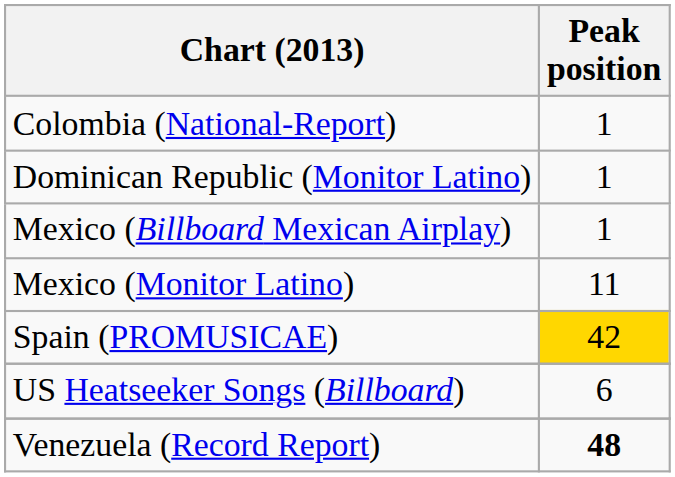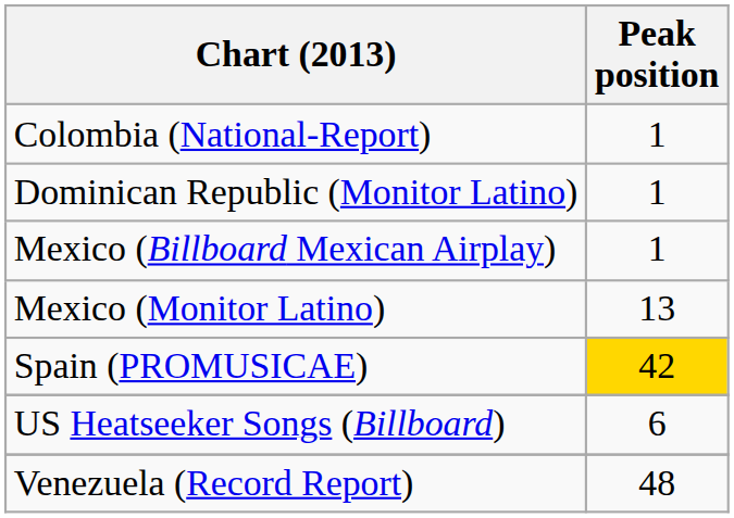Mexico (Monitor Latino) | Peak position: 11 -> 13
Venezuela (Record Report) | Peak position: bold -> normal
